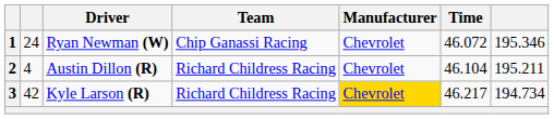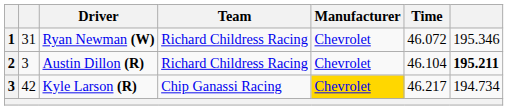Ryan Newman (W) | column 2: 24 -> 31
Ryan Newman (W) | Team: Chip Ganassi Racing -> Richard Childress Racing
Austin Dillon (R) | column 2: 4 -> 3
Austin Dillon (R) | column 7: normal -> bold
Kyle Larson (R) | Team: Richard Childress Racing -> Chip Ganassi Racing
